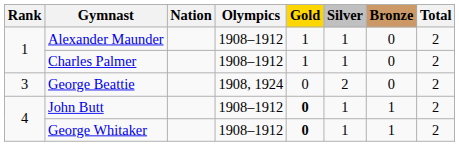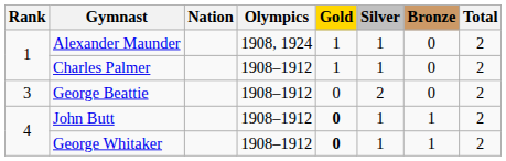Alexander Maunder | Olympics: 1908–1912 -> 1908, 1924
George Beattie | Olympics: 1908, 1924 -> 1908–1912
